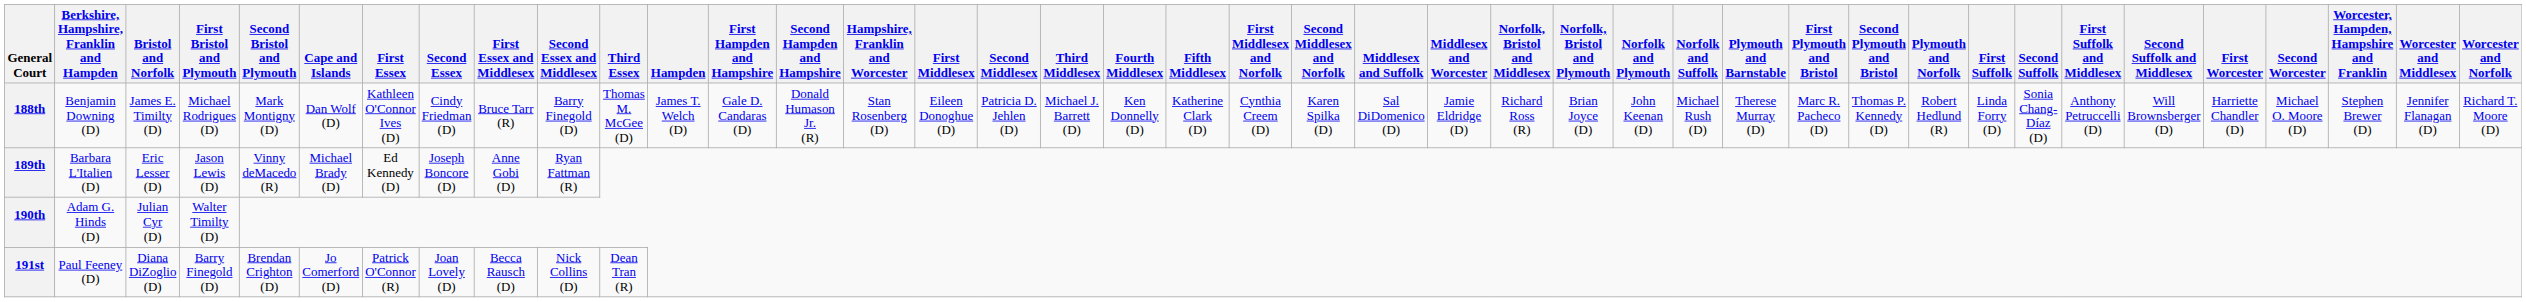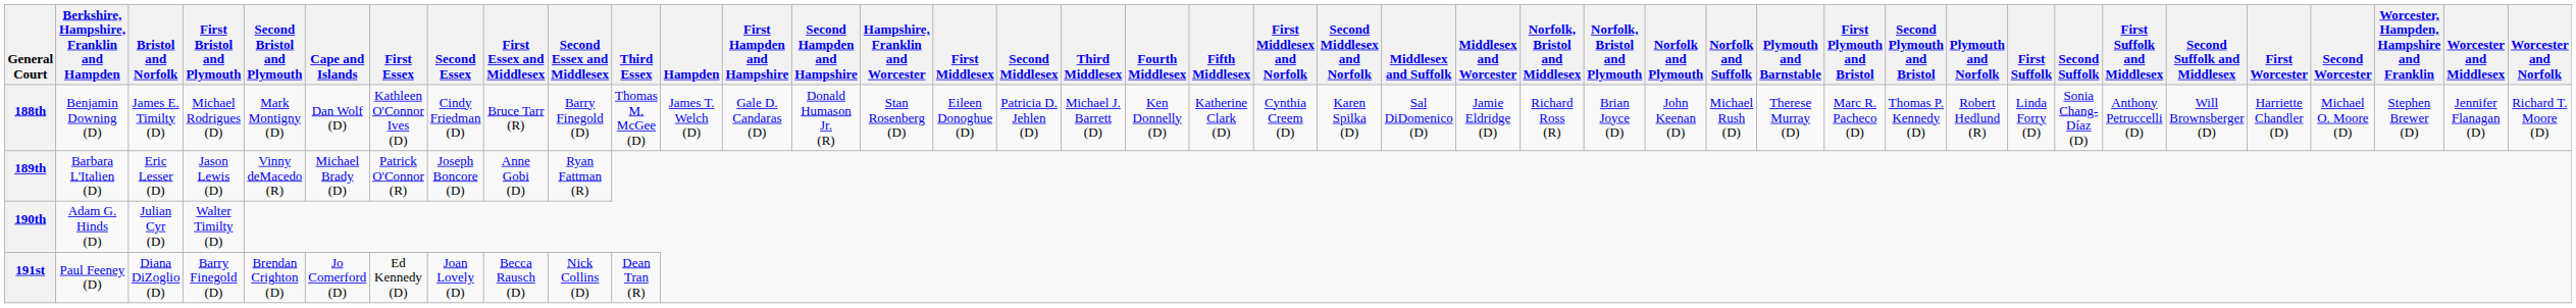189th | First Essex: Ed Kennedy (D) -> Patrick O'Connor (R)
191st | First Essex: Patrick O'Connor (R) -> Ed Kennedy (D)
